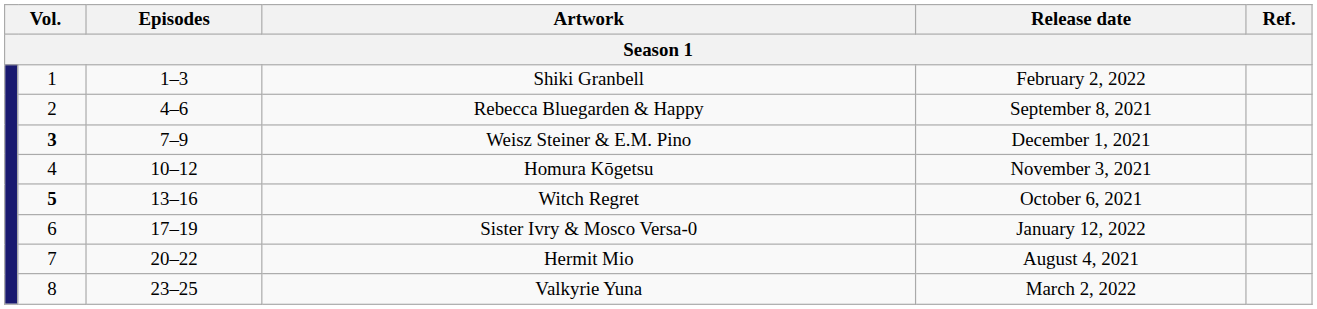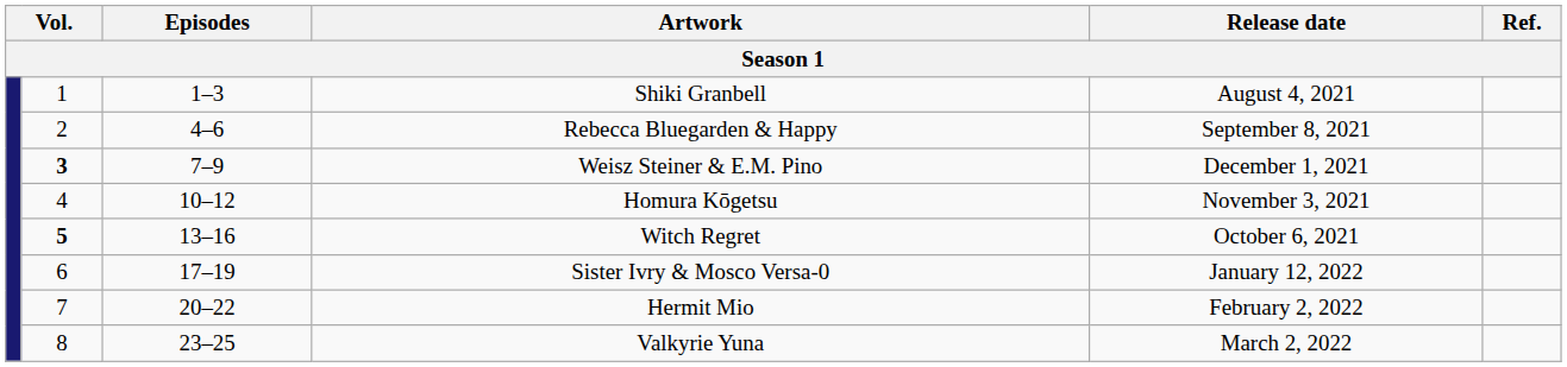Shiki Granbell | Release date: February 2, 2022 -> August 4, 2021
Hermit Mio | Release date: August 4, 2021 -> February 2, 2022
